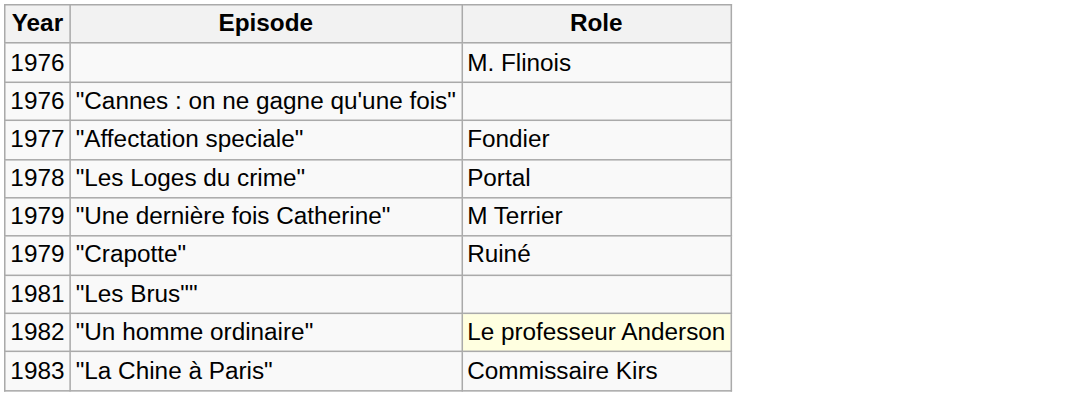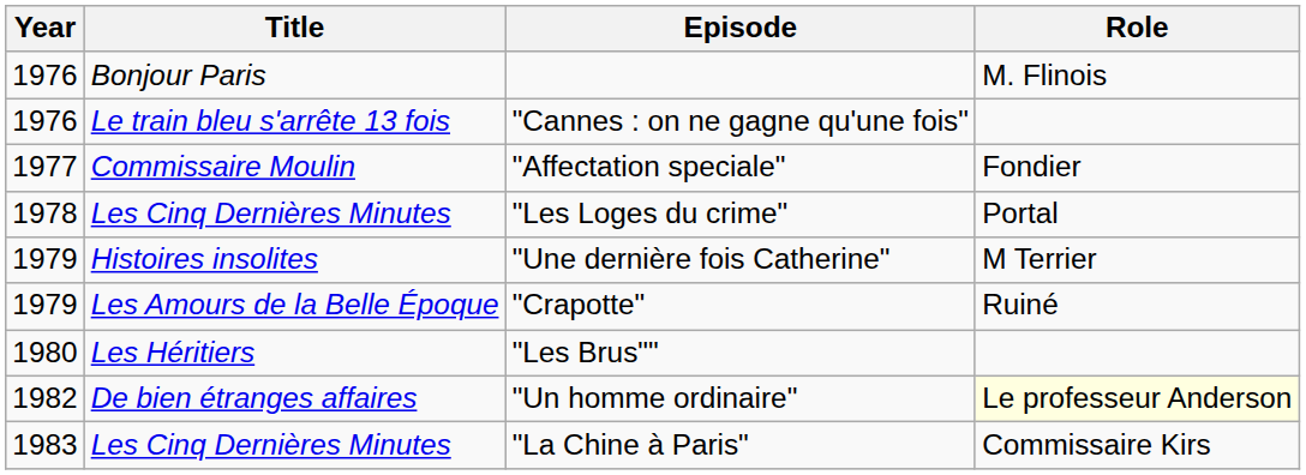+ column: Title | Bonjour Paris | Le train bleu s'arrête 13 fois | Commissaire Moulin | Les Cinq Dernières Minutes | Histoires insolites | Les Amours de la Belle Époque | Les Héritiers | De bien étranges affaires | Les Cinq Dernières Minutes
"Les Brus"" | Year: 1981 -> 1980
